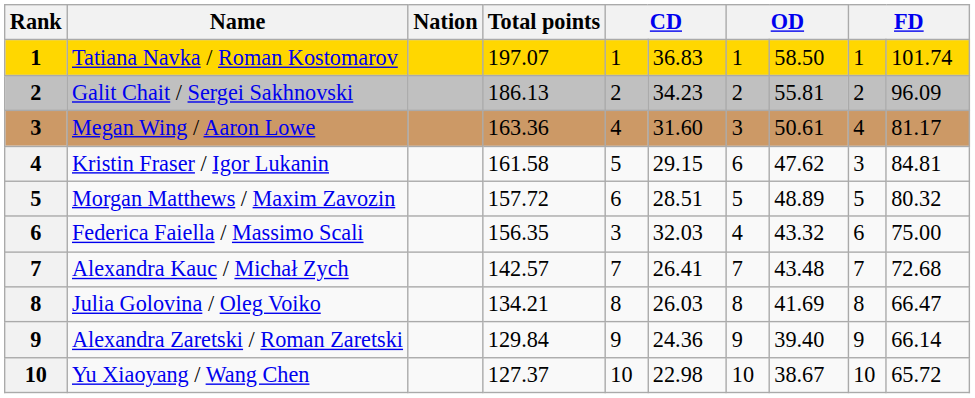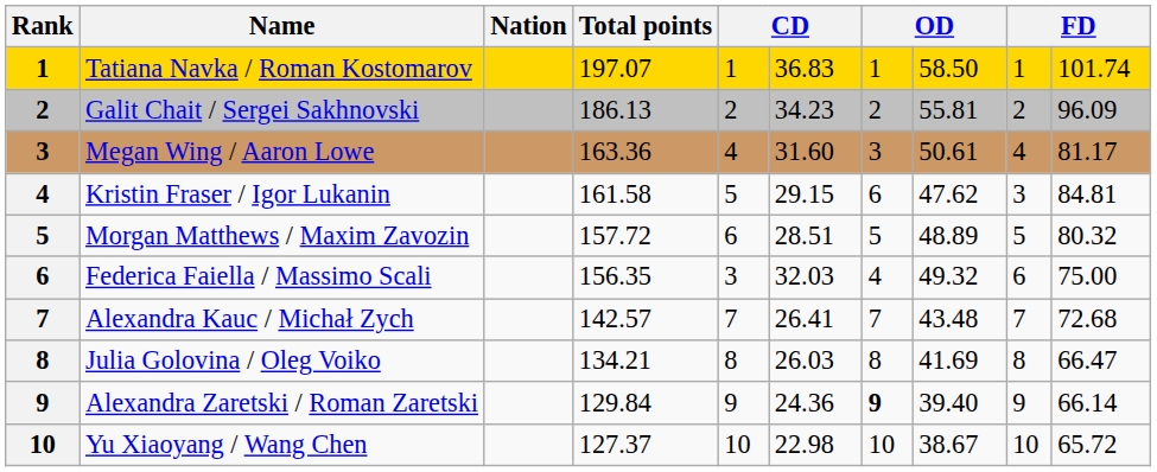Federica Faiella / Massimo Scali | column 8: 43.32 -> 49.32
Alexandra Zaretski / Roman Zaretski | column 7: normal -> bold
